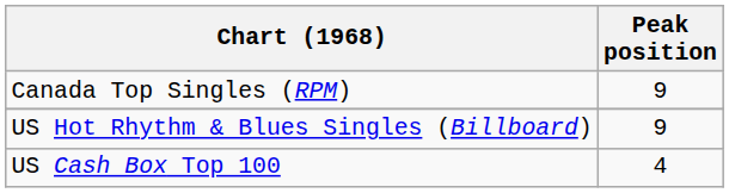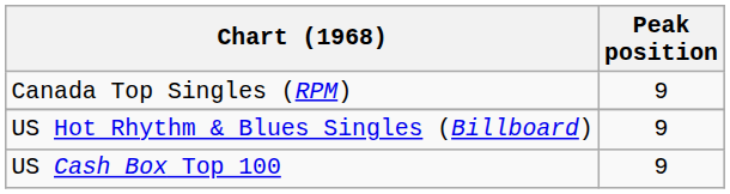US Cash Box Top 100 | Peak position: 4 -> 9
